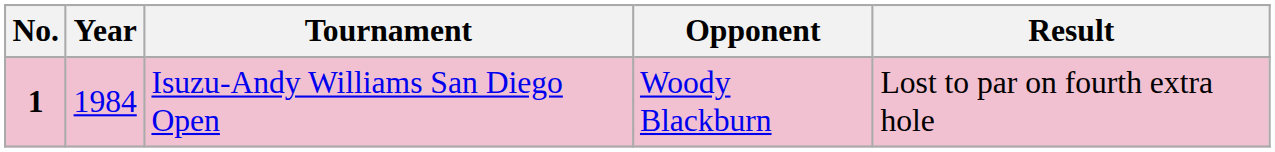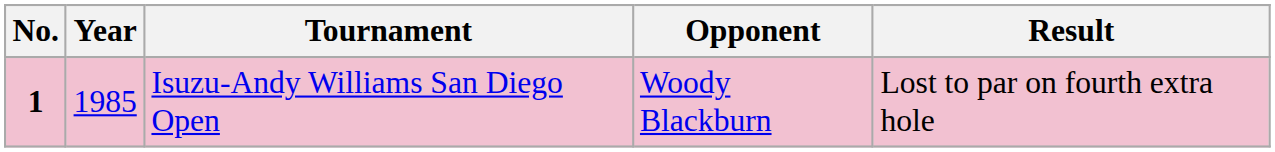Isuzu-Andy Williams San Diego Open | Year: 1984 -> 1985
